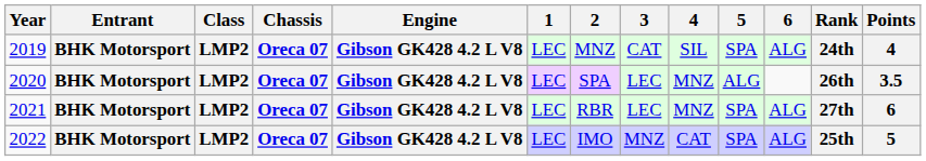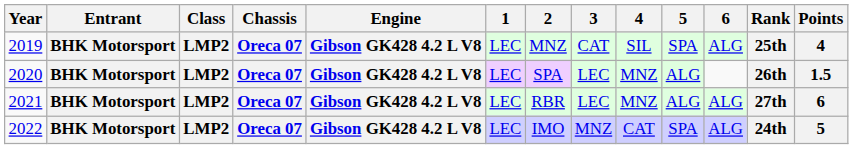2019 | Rank: 24th -> 25th
2020 | Points: 3.5 -> 1.5
2021 | 5: SPA -> ALG
2022 | Rank: 25th -> 24th
